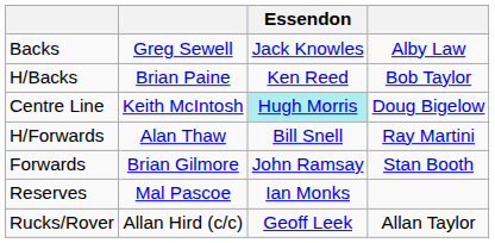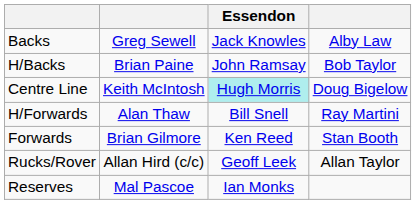H/Backs | Essendon: Ken Reed -> John Ramsay
Forwards | Essendon: John Ramsay -> Ken Reed
rows swapped: Rucks/Rover <-> Reserves
